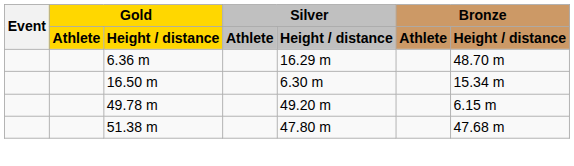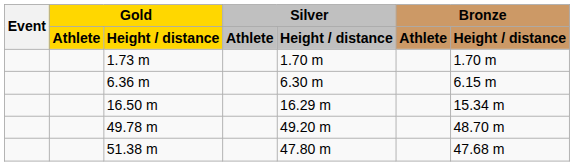+ row: 1.73 m | 1.70 m | 1.70 m
6.36 m | Silver / Height / distance: 16.29 m -> 6.30 m
6.36 m | Bronze / Height / distance: 48.70 m -> 6.15 m
16.50 m | Silver / Height / distance: 6.30 m -> 16.29 m
49.78 m | Bronze / Height / distance: 6.15 m -> 48.70 m
